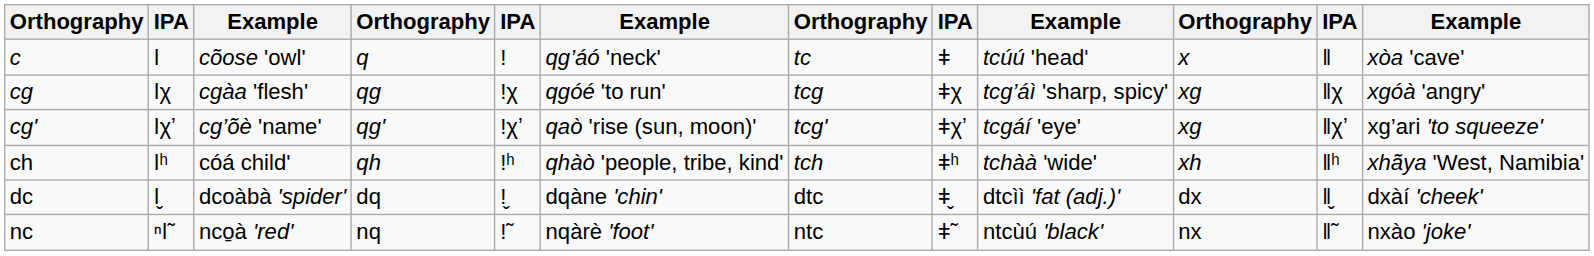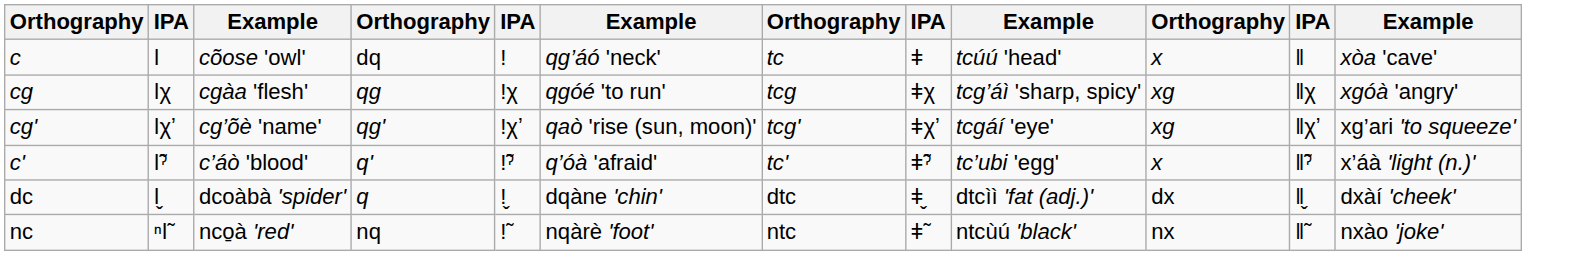c | column 4: q -> dq
- row: ch | ǀʰ | cóá child' | qh | ǃʰ | qhàò 'people, tribe, kind' | tch | ǂʰ | tchàà 'wide' | xh | ǁʰ | xhãya 'West, Namibia'
+ row: c' | ǀ̃ˀ | c’áò 'blood' | q' | ǃ̃ˀ | q’óà 'afraid' | tc' | ǂ̃ˀ | tc’ubi 'egg' | x | ǁ̃ˀ | x’áà 'light (n.)'
dc | column 4: dq -> q
